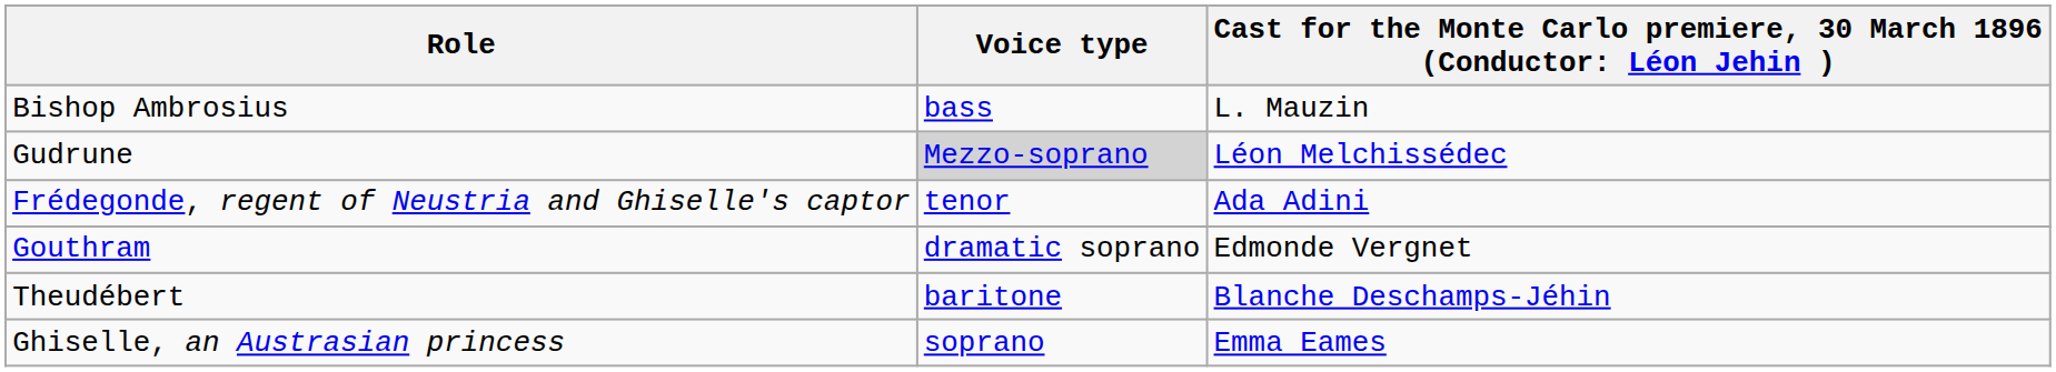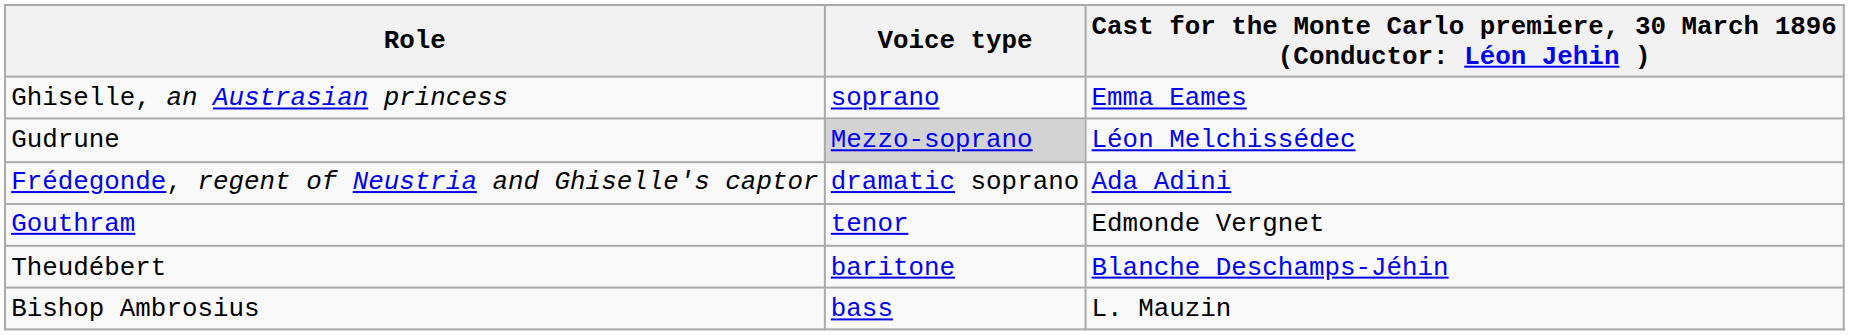rows swapped: Ghiselle, an Austrasian princess <-> Bishop Ambrosius
Frédegonde, regent of Neustria and Ghiselle's captor | Voice type: tenor -> dramatic soprano
Gouthram | Voice type: dramatic soprano -> tenor
